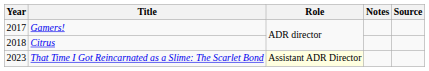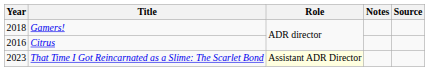Gamers! | Year: 2017 -> 2018
Citrus | Year: 2018 -> 2016
